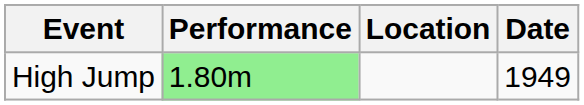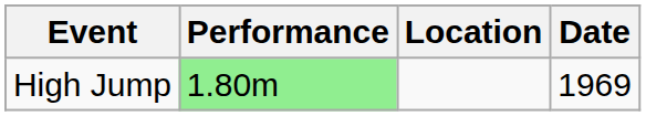High Jump | Date: 1949 -> 1969
